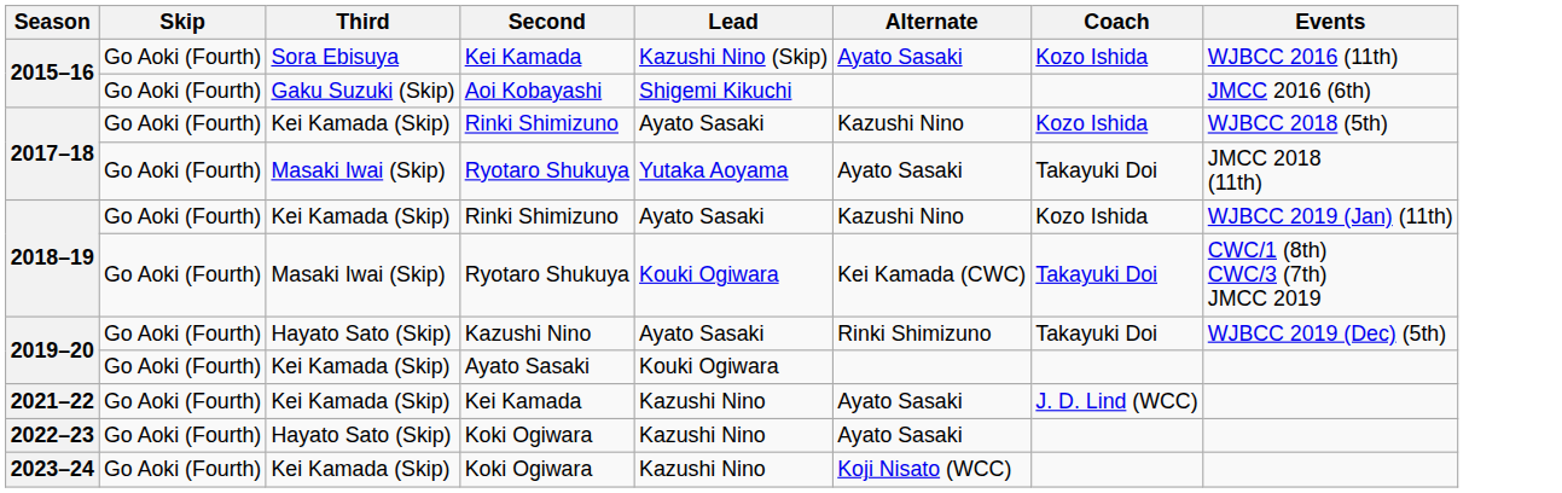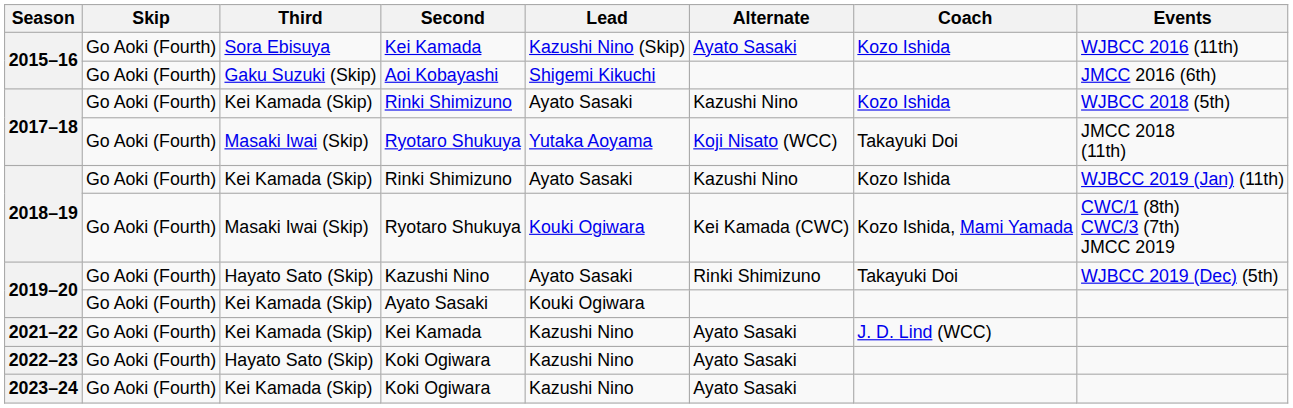2017–18 / Ryotaro Shukuya | Alternate: Ayato Sasaki -> Koji Nisato (WCC)
2018–19 / Ryotaro Shukuya | Coach: Takayuki Doi -> Kozo Ishida, Mami Yamada
2023–24 | Alternate: Koji Nisato (WCC) -> Ayato Sasaki
